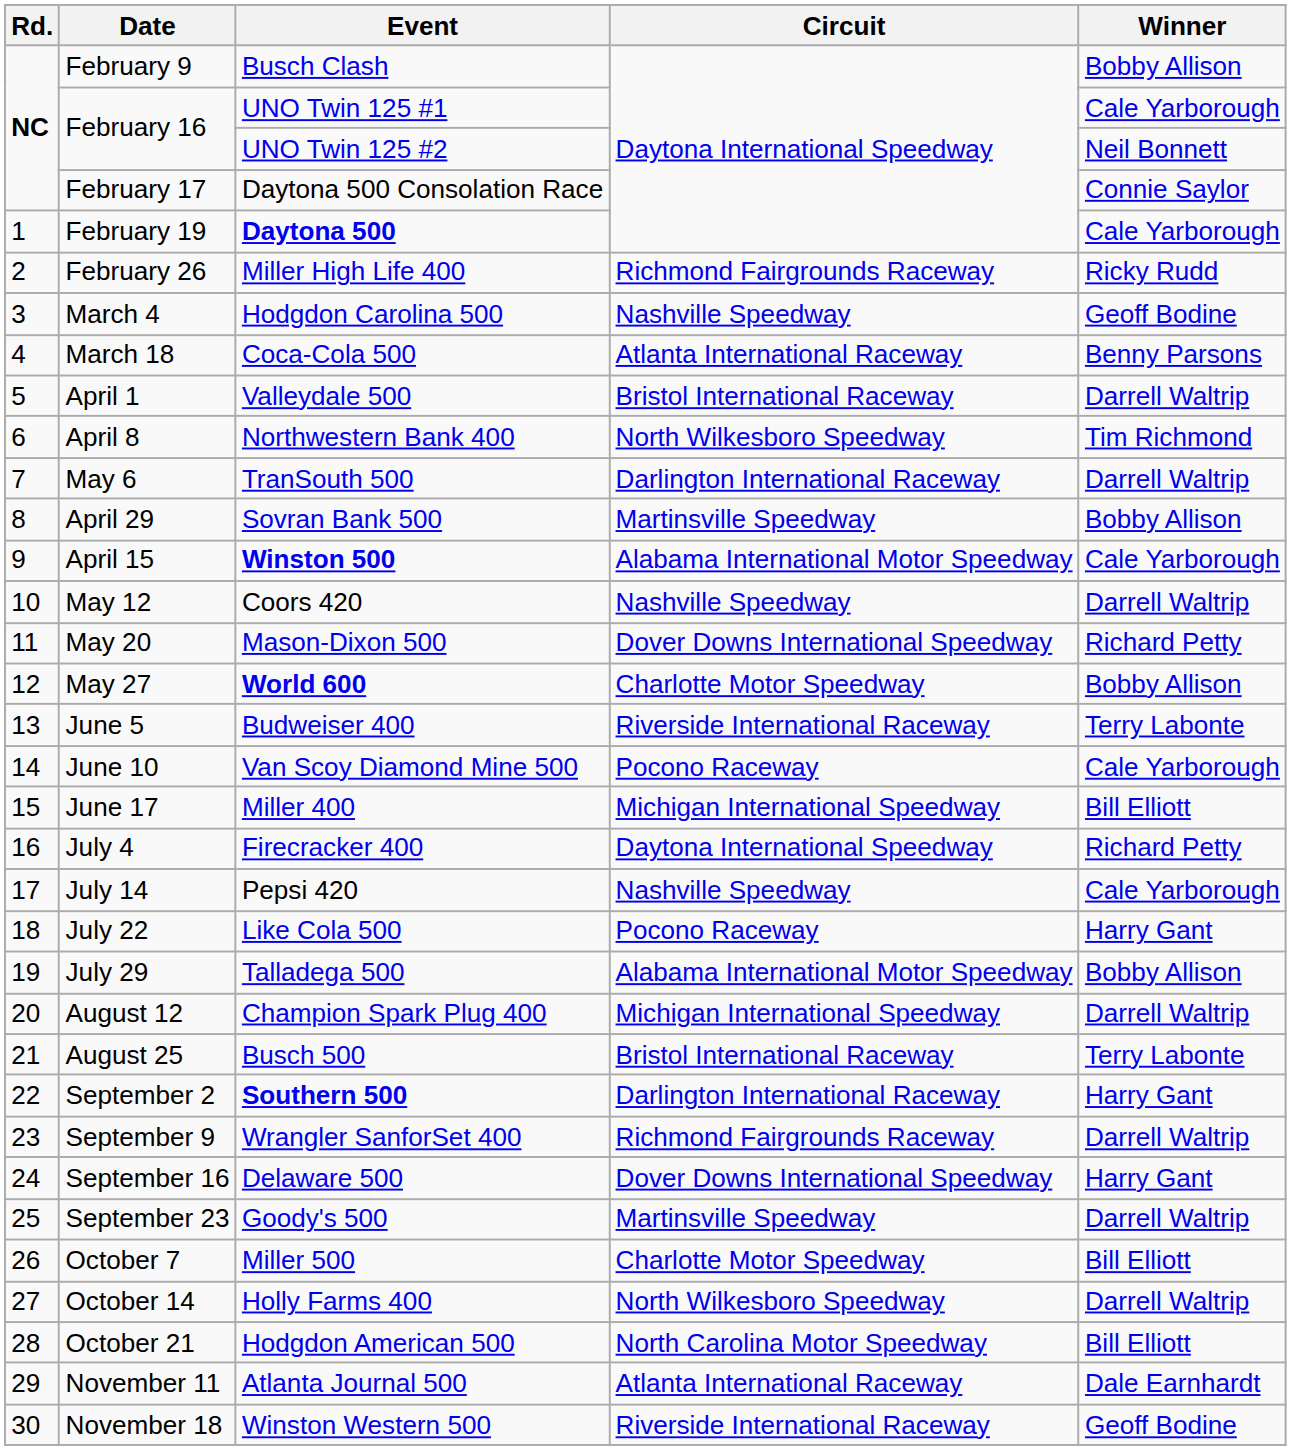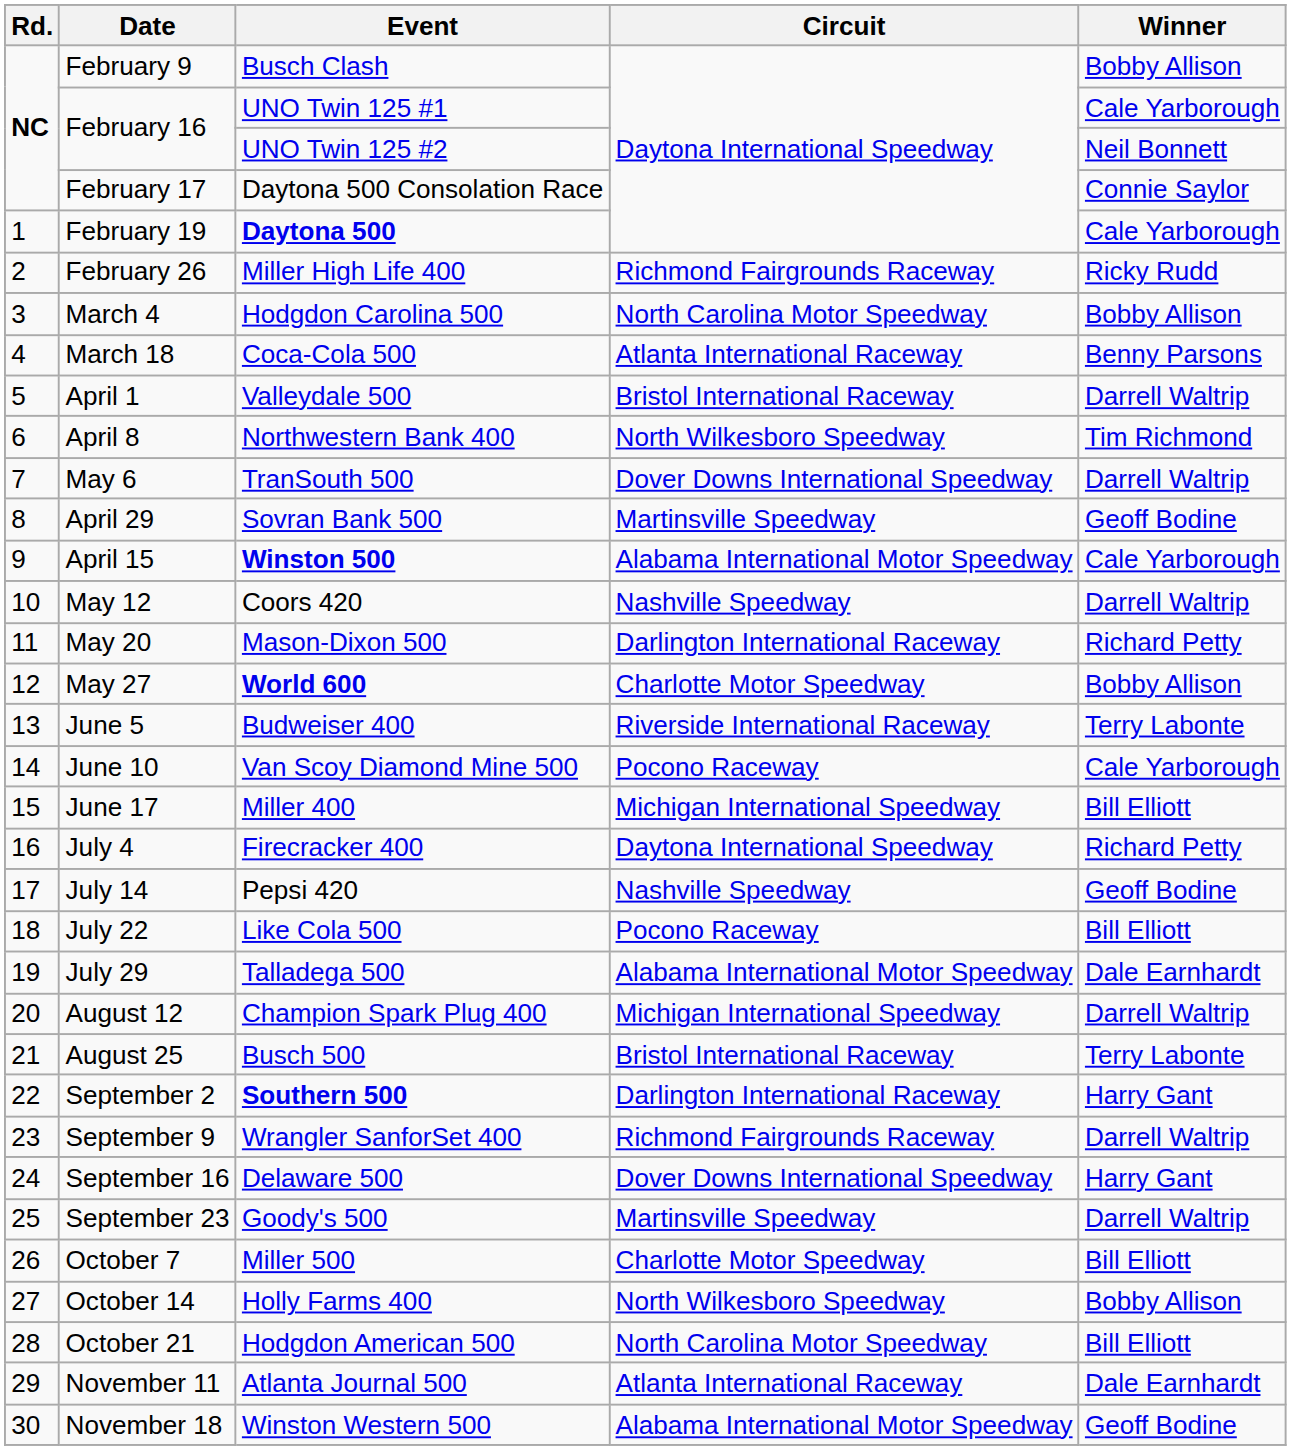Hodgdon Carolina 500 | Circuit: Nashville Speedway -> North Carolina Motor Speedway
Hodgdon Carolina 500 | Winner: Geoff Bodine -> Bobby Allison
TranSouth 500 | Circuit: Darlington International Raceway -> Dover Downs International Speedway
Sovran Bank 500 | Winner: Bobby Allison -> Geoff Bodine
Mason-Dixon 500 | Circuit: Dover Downs International Speedway -> Darlington International Raceway
Pepsi 420 | Winner: Cale Yarborough -> Geoff Bodine
Like Cola 500 | Winner: Harry Gant -> Bill Elliott
Talladega 500 | Winner: Bobby Allison -> Dale Earnhardt
Holly Farms 400 | Winner: Darrell Waltrip -> Bobby Allison
Winston Western 500 | Circuit: Riverside International Raceway -> Alabama International Motor Speedway
